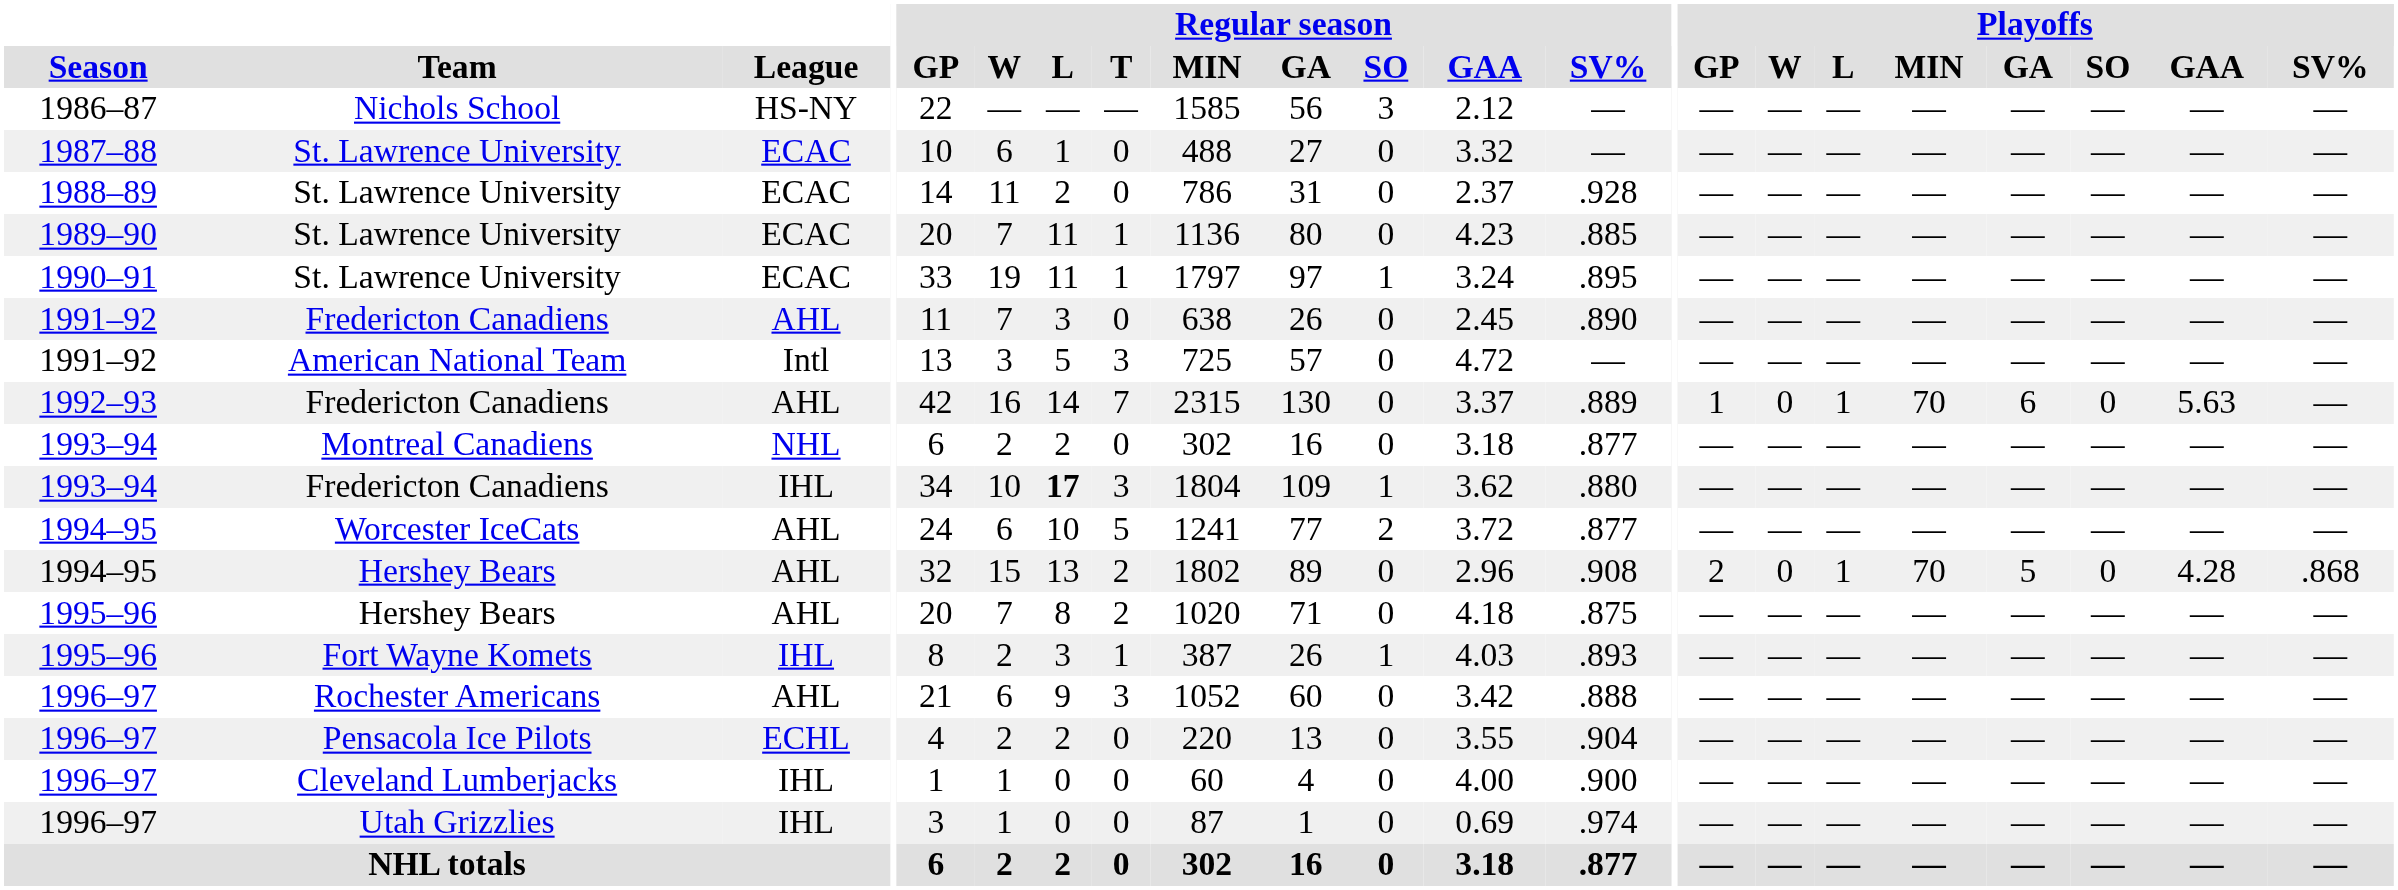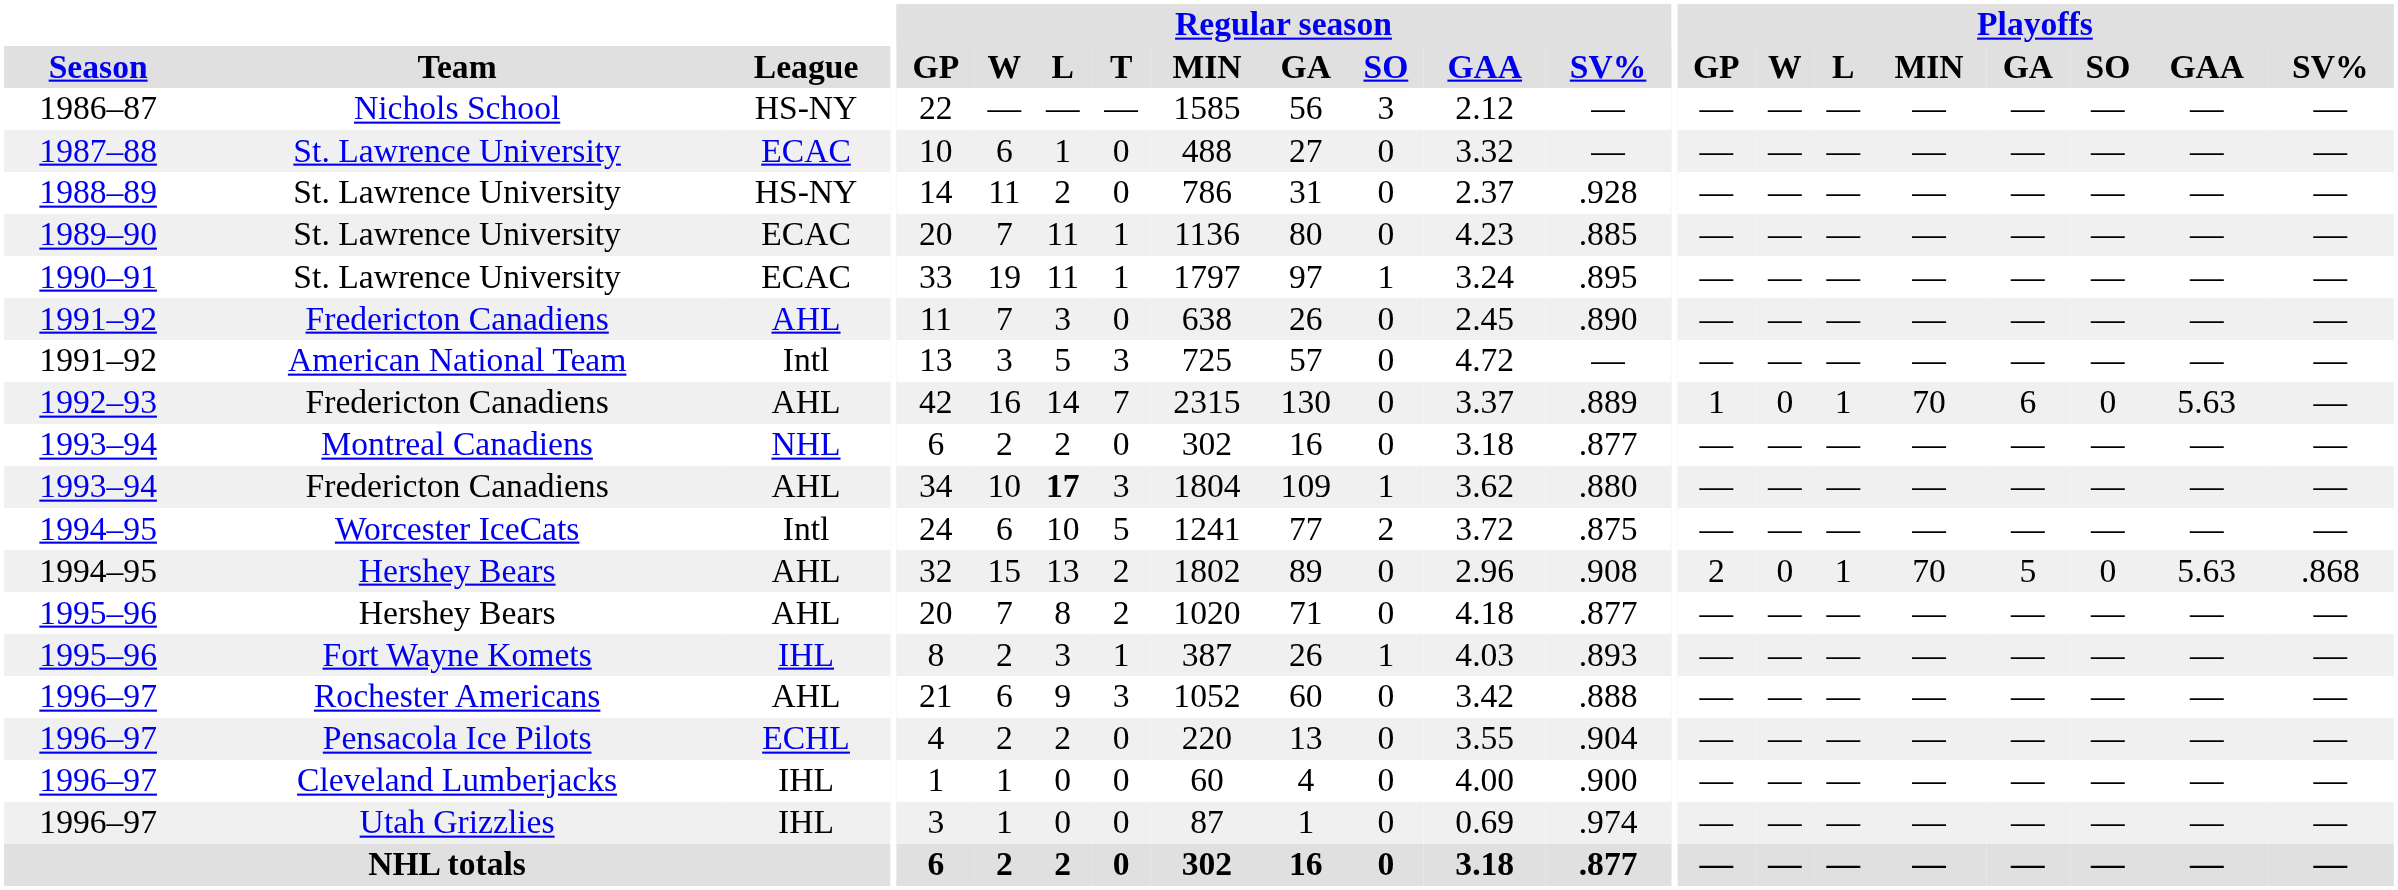1988–89 / St. Lawrence University | League: ECAC -> HS-NY
1993–94 / Fredericton Canadiens | League: IHL -> AHL
Worcester IceCats | League: AHL -> Intl
Worcester IceCats | Regular season / SV%: .877 -> .875
1994–95 / Hershey Bears | Playoffs / GAA: 4.28 -> 5.63
1995–96 / Hershey Bears | Regular season / SV%: .875 -> .877
